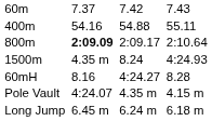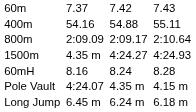800m | column 3: bold -> normal
1500m | column 5: 8.24 -> 4:24.27
60mH | column 5: 4:24.27 -> 8.24
